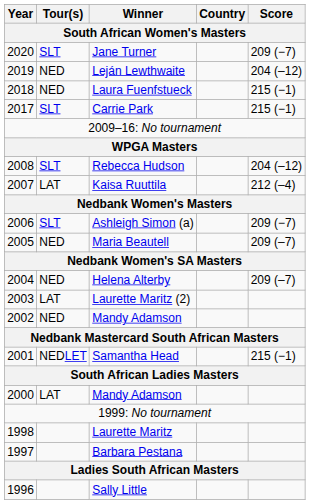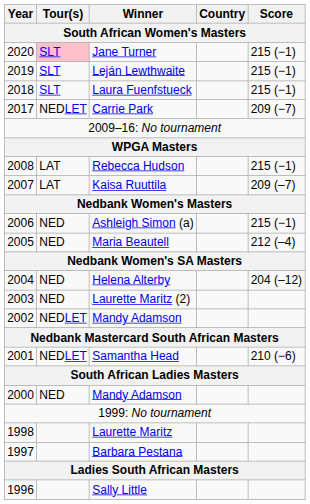Jane Turner | Tour(s): no background -> pink background
Jane Turner | Score: 209 (−7) -> 215 (−1)
Leján Lewthwaite | Tour(s): NED -> SLT
Leján Lewthwaite | Score: 204 (–12) -> 215 (−1)
Laura Fuenfstueck | Tour(s): NED -> SLT
Carrie Park | Tour(s): SLT -> NEDLET
Carrie Park | Score: 215 (−1) -> 209 (−7)
Rebecca Hudson | Tour(s): SLT -> LAT
Rebecca Hudson | Score: 204 (–12) -> 215 (−1)
Kaisa Ruuttila | Score: 212 (–4) -> 209 (–7)
Ashleigh Simon (a) | Tour(s): SLT -> NED
Ashleigh Simon (a) | Score: 209 (−7) -> 215 (−1)
Maria Beautell | Score: 209 (–7) -> 212 (–4)
Helena Alterby | Score: 209 (–7) -> 204 (–12)
Laurette Maritz (2) | Tour(s): LAT -> NED
2002 / Mandy Adamson | Tour(s): NED -> NEDLET
Samantha Head | Score: 215 (−1) -> 210 (−6)
2000 / Mandy Adamson | Tour(s): LAT -> NED
